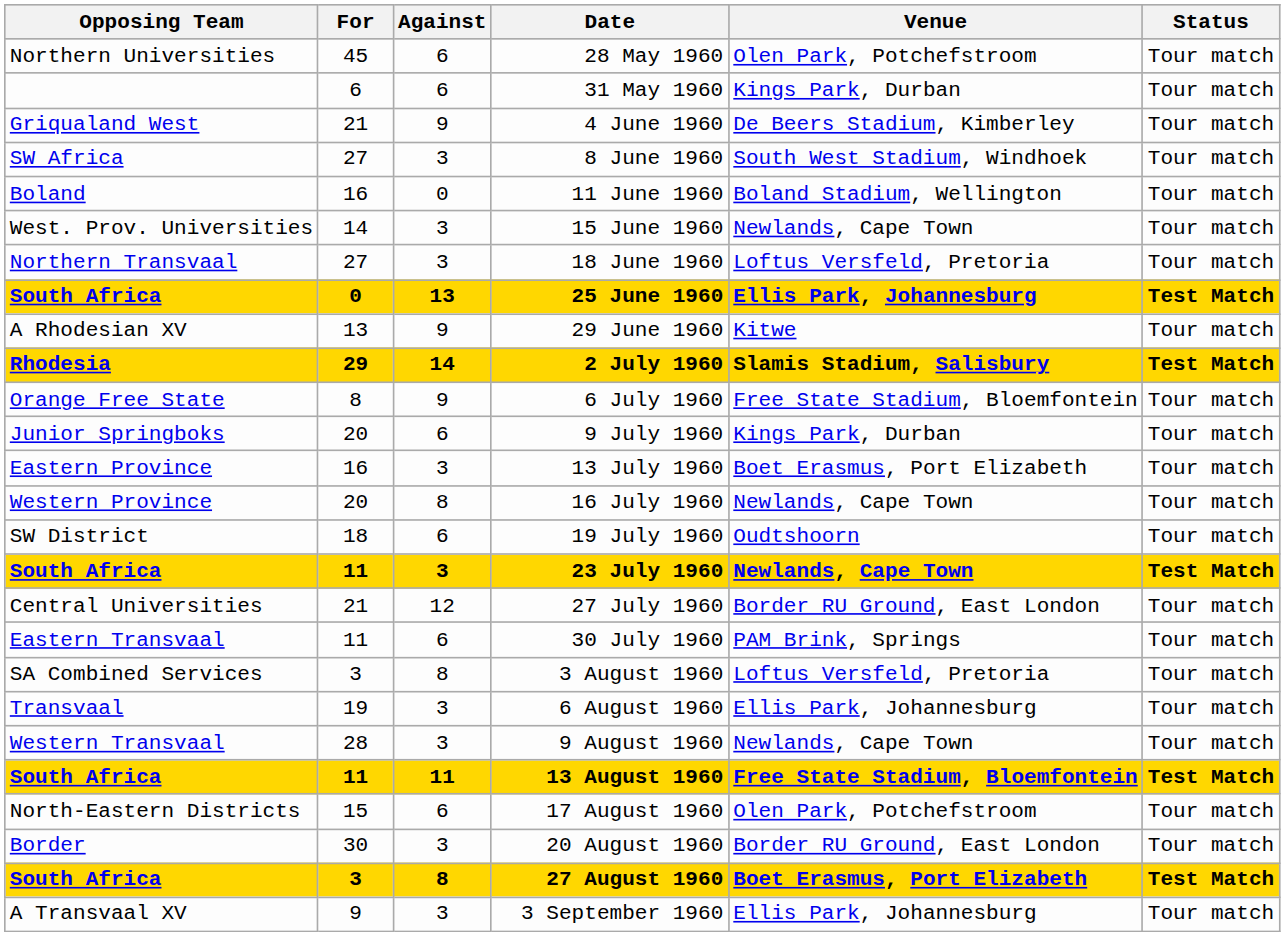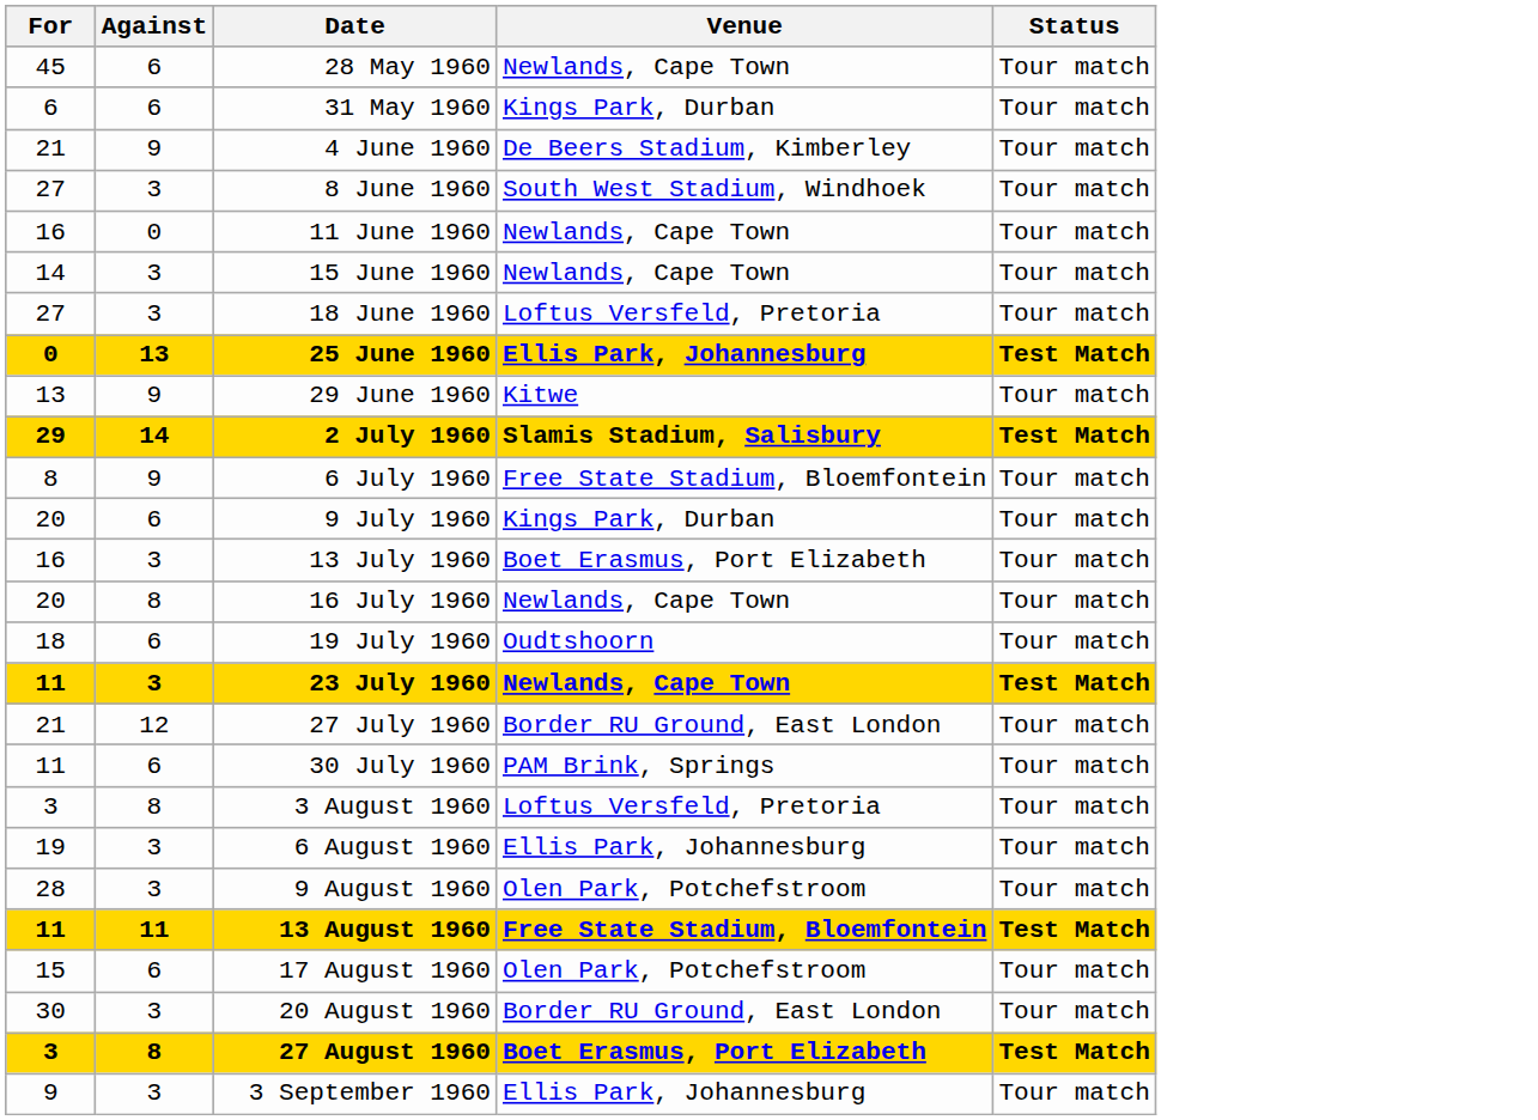- column: Opposing Team | Northern Universities | Griqualand West | SW Africa | Boland | West. Prov. Universities | Northern Transvaal | South Africa | A Rhodesian XV | Rhodesia | Orange Free State | Junior Springboks | Eastern Province | Western Province | SW District | South Africa | Central Universities | Eastern Transvaal | SA Combined Services | Transvaal | Western Transvaal | South Africa | North-Eastern Districts | Border | South Africa | A Transvaal XV
28 May 1960 | Venue: Olen Park, Potchefstroom -> Newlands, Cape Town
11 June 1960 | Venue: Boland Stadium, Wellington -> Newlands, Cape Town
9 August 1960 | Venue: Newlands, Cape Town -> Olen Park, Potchefstroom
